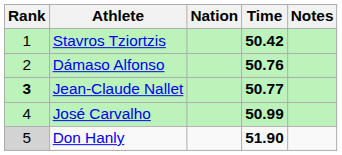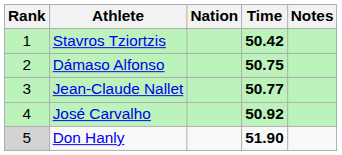Dámaso Alfonso | Time: 50.76 -> 50.75
Jean-Claude Nallet | Rank: bold -> normal
José Carvalho | Time: 50.99 -> 50.92
